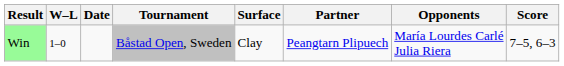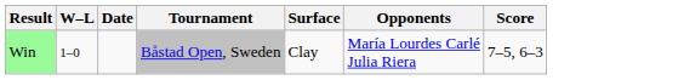- column: Partner | Peangtarn Plipuech
